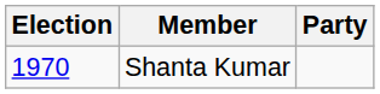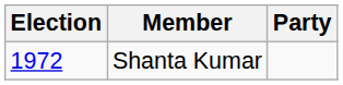Shanta Kumar | Election: 1970 -> 1972
